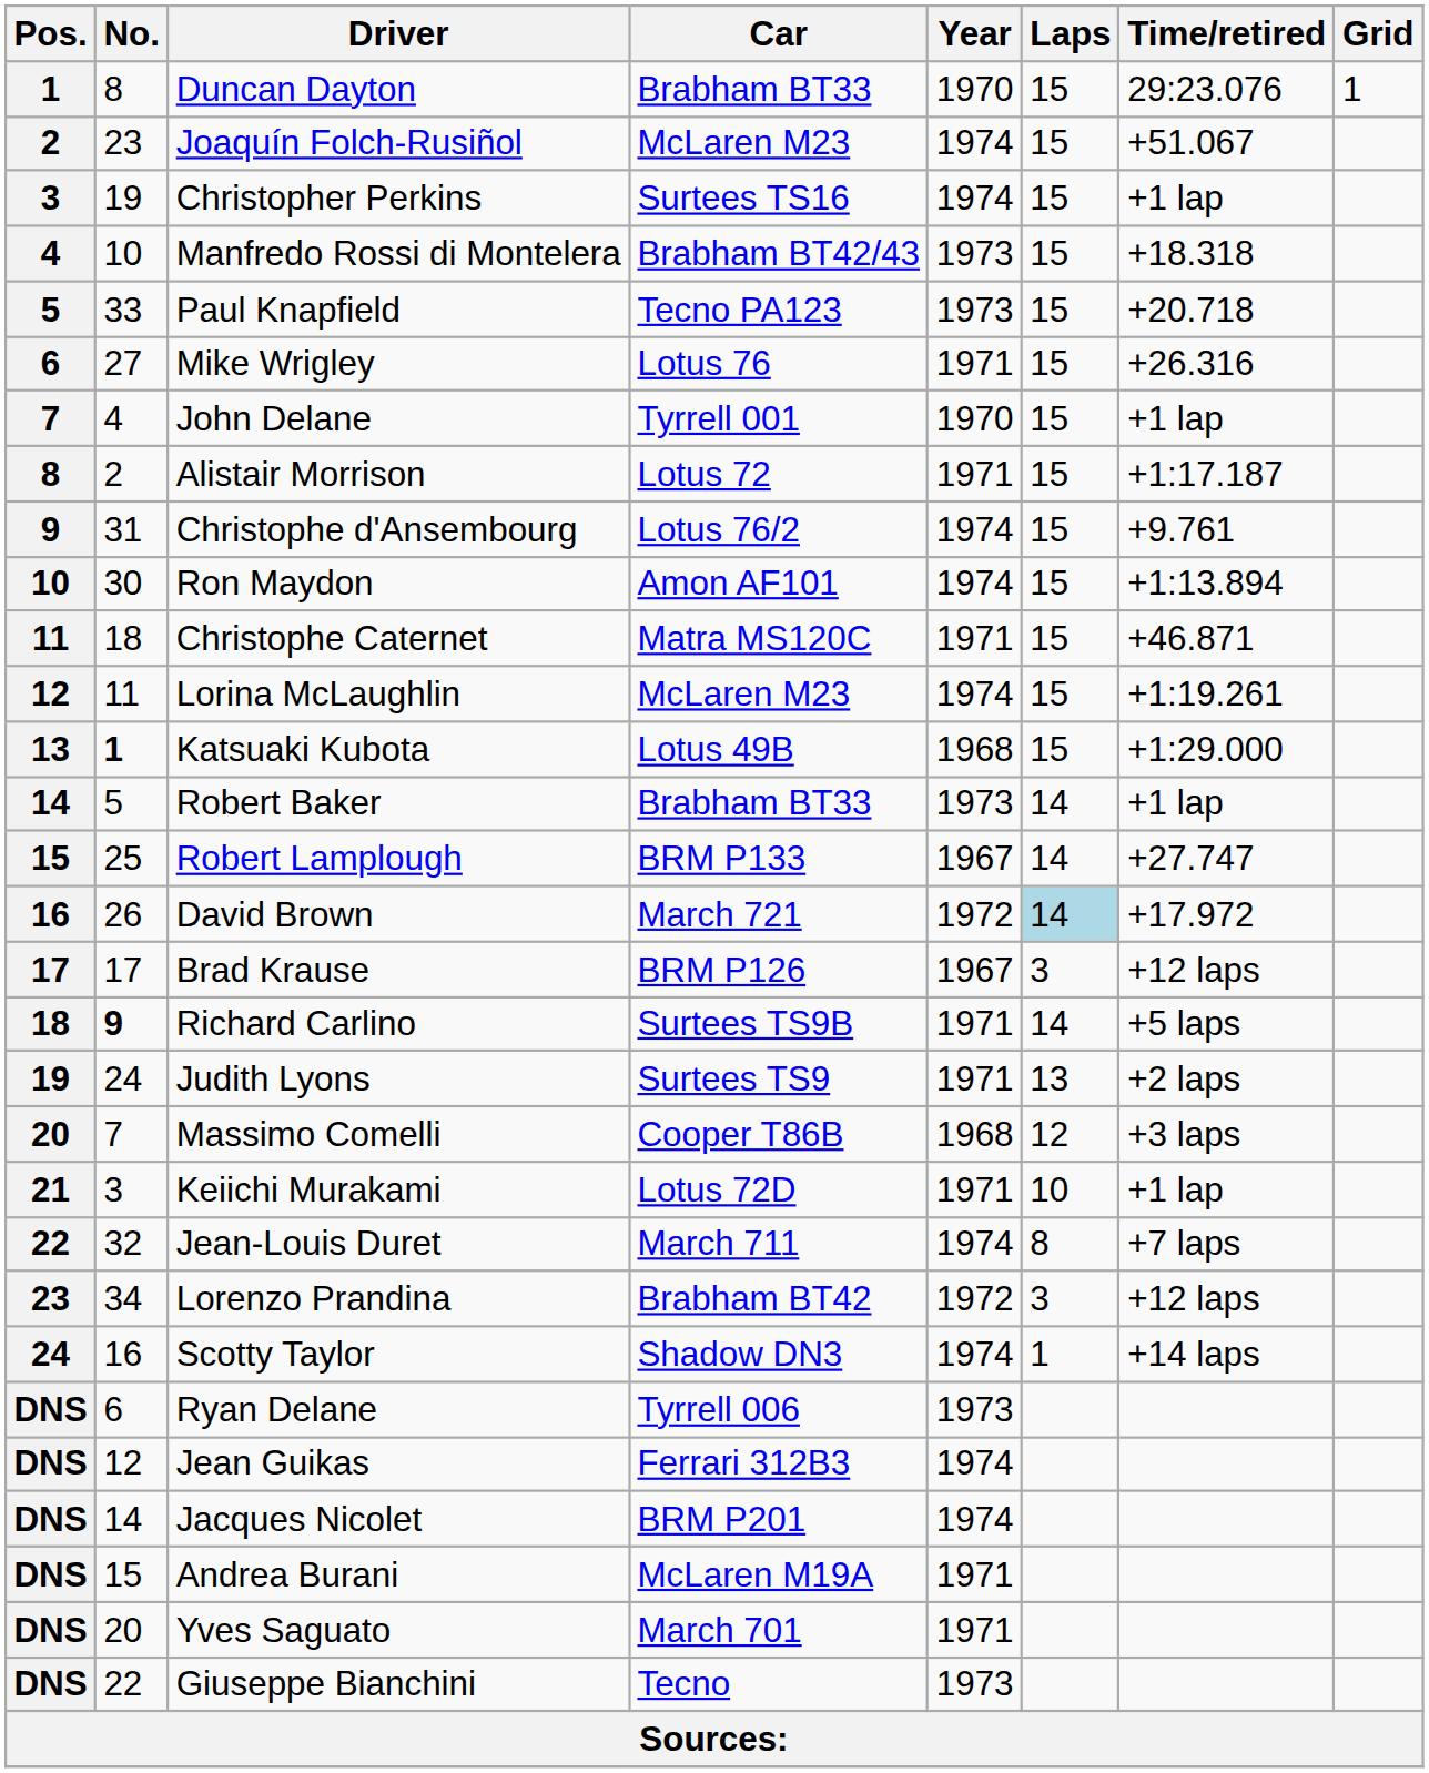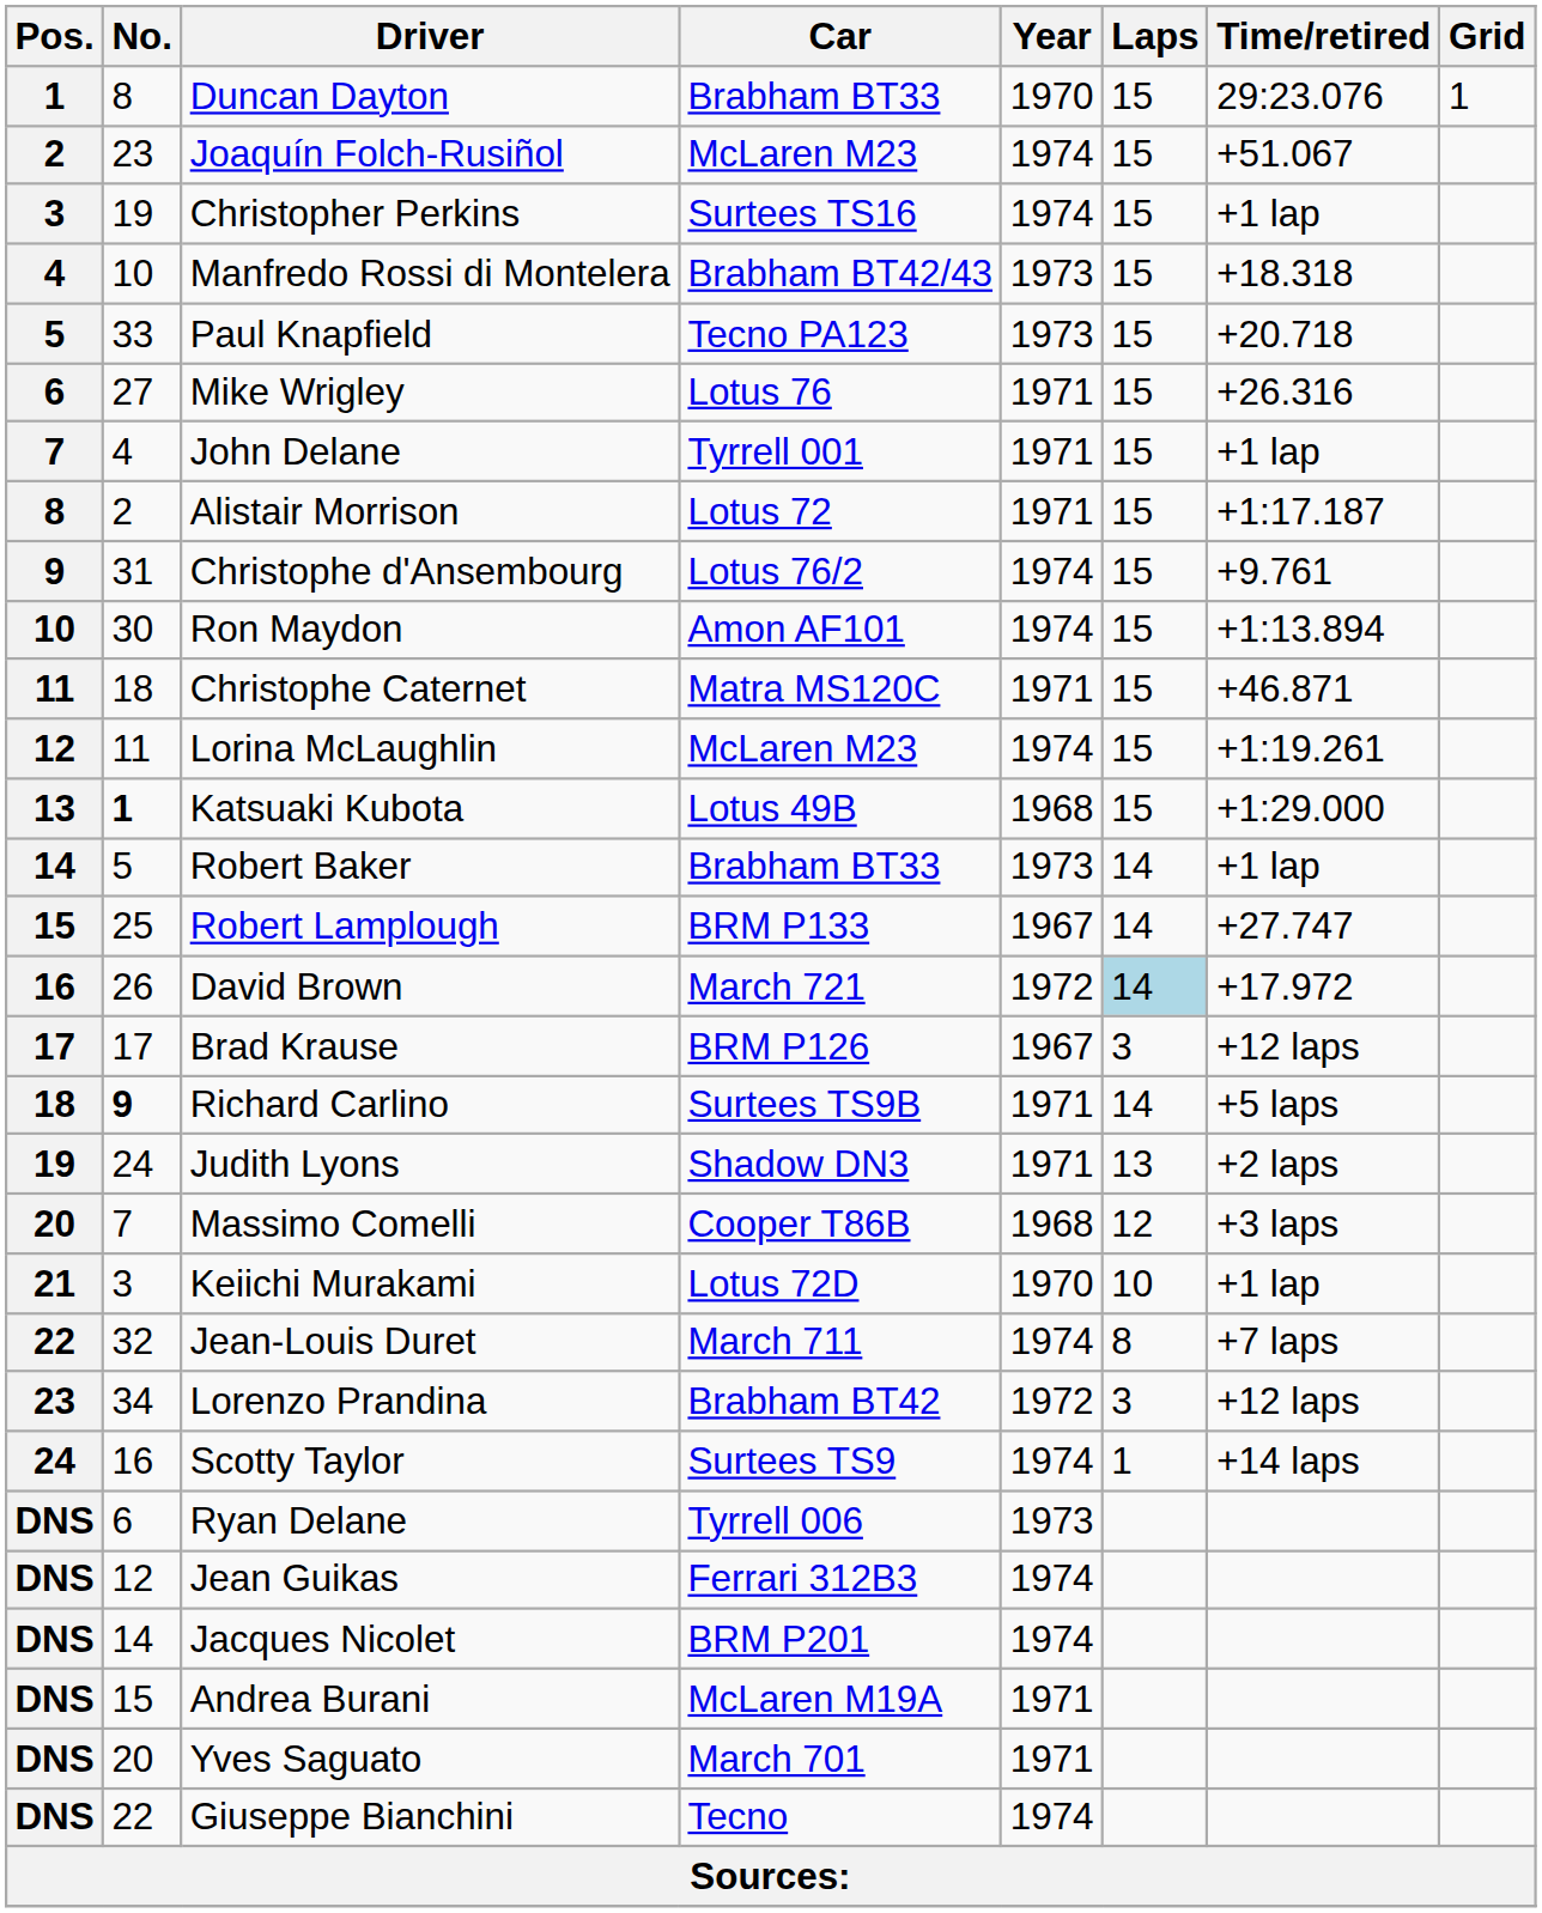John Delane | Year: 1970 -> 1971
Judith Lyons | Car: Surtees TS9 -> Shadow DN3
Keiichi Murakami | Year: 1971 -> 1970
Scotty Taylor | Car: Shadow DN3 -> Surtees TS9
Giuseppe Bianchini | Year: 1973 -> 1974
